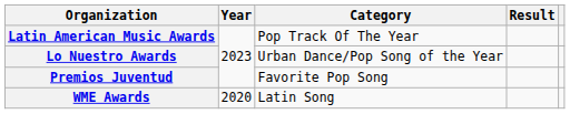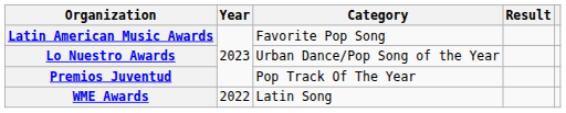Latin American Music Awards | Category: Pop Track Of The Year -> Favorite Pop Song
Premios Juventud | Category: Favorite Pop Song -> Pop Track Of The Year
WME Awards | Year: 2020 -> 2022
